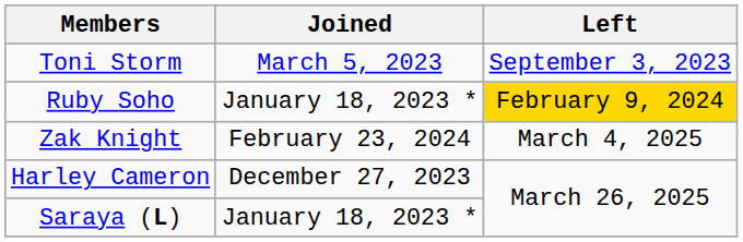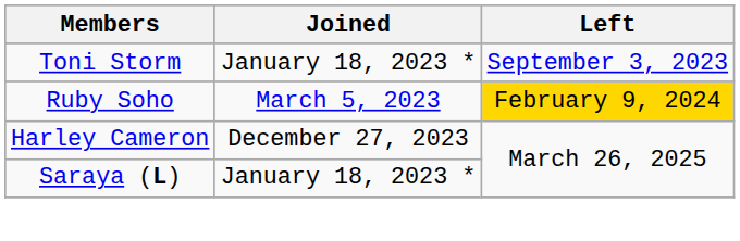Toni Storm | Joined: March 5, 2023 -> January 18, 2023 *
Ruby Soho | Joined: January 18, 2023 * -> March 5, 2023
- row: Zak Knight | February 23, 2024 | March 4, 2025
